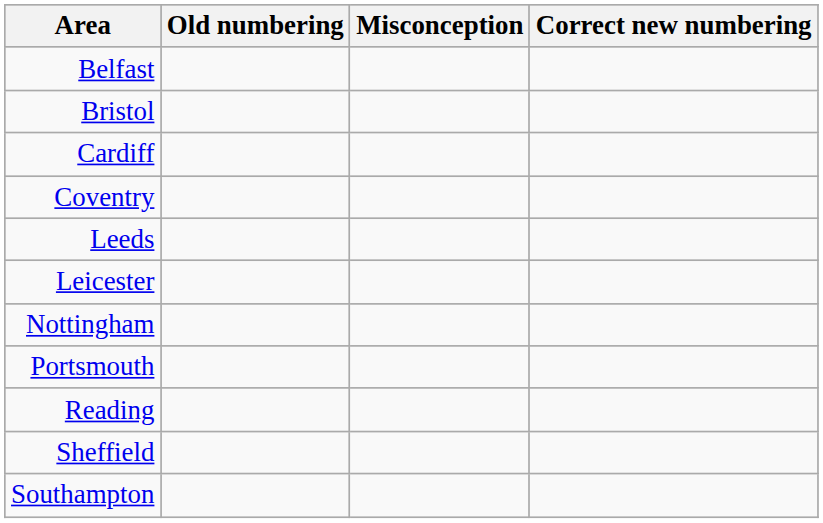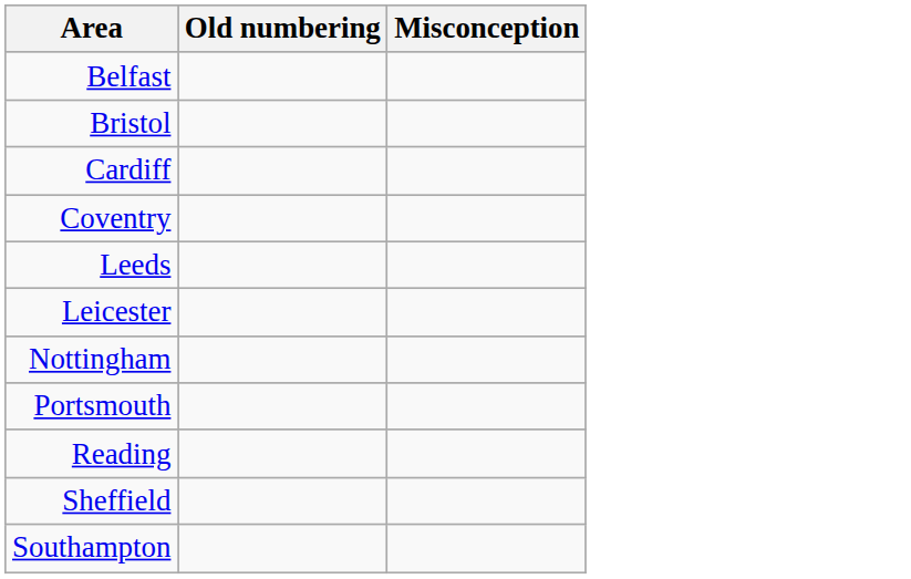- column: Correct new numbering
